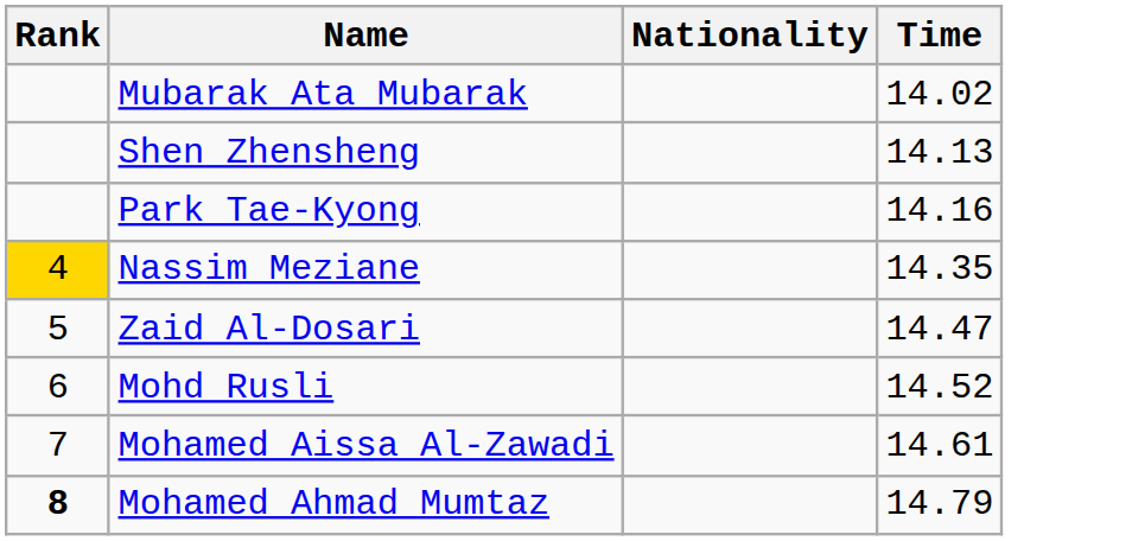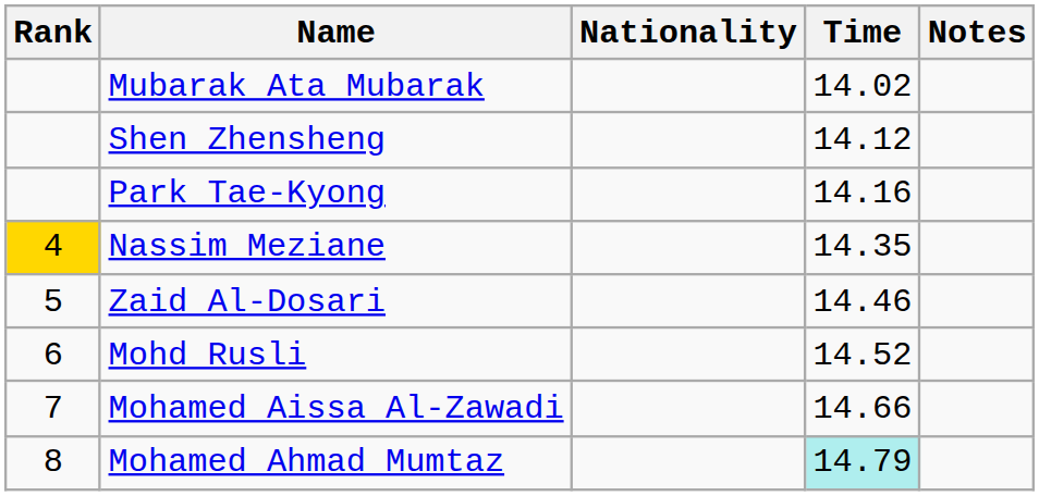+ column: Notes
Shen Zhensheng | Time: 14.13 -> 14.12
Zaid Al-Dosari | Time: 14.47 -> 14.46
Mohamed Aissa Al-Zawadi | Time: 14.61 -> 14.66
Mohamed Ahmad Mumtaz | Rank: bold -> normal
Mohamed Ahmad Mumtaz | Time: no background -> paleturquoise background
